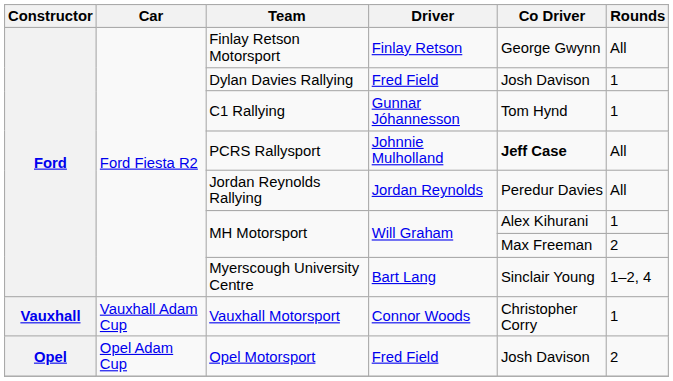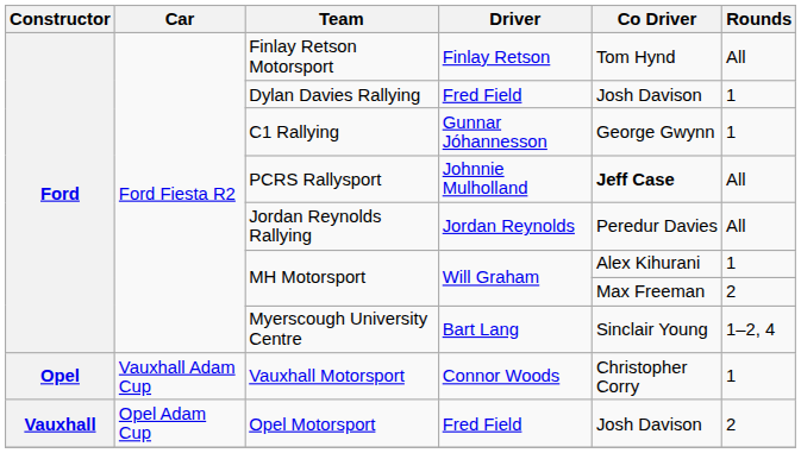Finlay Retson Motorsport | Co Driver: George Gwynn -> Tom Hynd
C1 Rallying | Co Driver: Tom Hynd -> George Gwynn
Vauxhall Motorsport | Constructor: Vauxhall -> Opel
Opel Motorsport | Constructor: Opel -> Vauxhall
